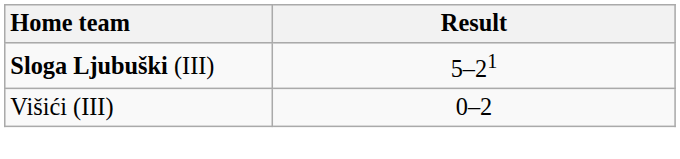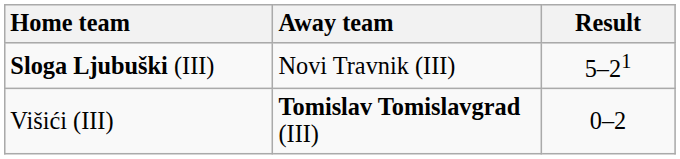+ column: Away team | Novi Travnik (III) | Tomislav Tomislavgrad (III)
